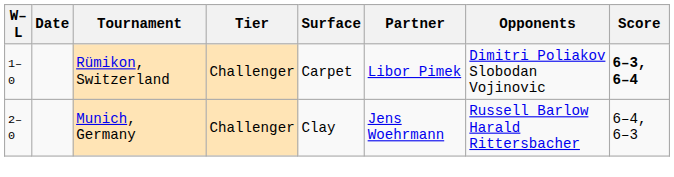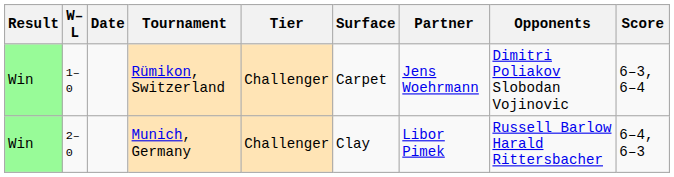+ column: Result | Win | Win
Rümikon, Switzerland | Partner: Libor Pimek -> Jens Woehrmann
Rümikon, Switzerland | Score: bold -> normal
Munich, Germany | Partner: Jens Woehrmann -> Libor Pimek
